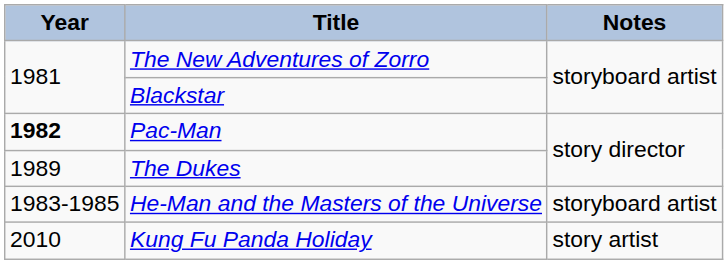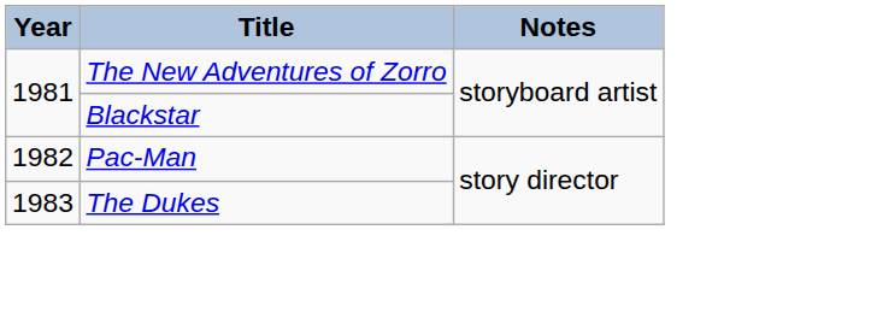Pac-Man | Year: bold -> normal
The Dukes | Year: 1989 -> 1983
- row: 1983-1985 | He-Man and the Masters of the Universe | storyboard artist
- row: 2010 | Kung Fu Panda Holiday | story artist
